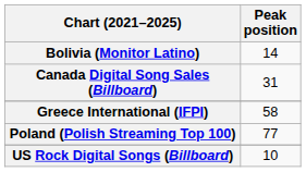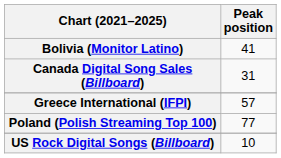Bolivia (Monitor Latino) | Peak position: 14 -> 41
Greece International (IFPI) | Peak position: 58 -> 57
